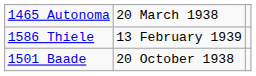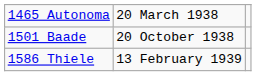rows swapped: 1501 Baade <-> 1586 Thiele
